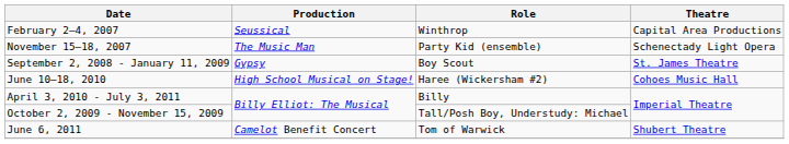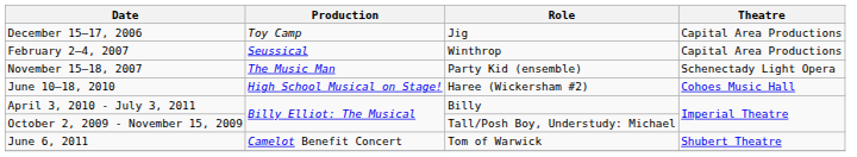+ row: December 15–17, 2006 | Toy Camp | Jig | Capital Area Productions
- row: September 2, 2008 - January 11, 2009 | Gypsy | Boy Scout | St. James Theatre
